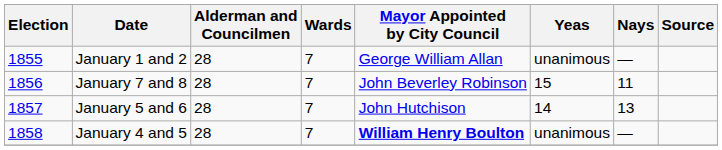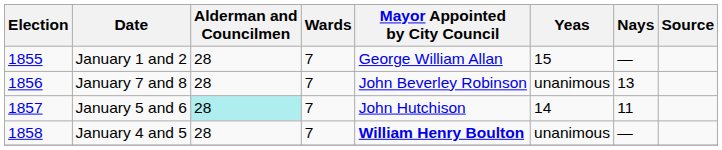January 1 and 2 | Yeas: unanimous -> 15
January 7 and 8 | Yeas: 15 -> unanimous
January 7 and 8 | Nays: 11 -> 13
January 5 and 6 | Alderman and Councilmen: no background -> paleturquoise background
January 5 and 6 | Nays: 13 -> 11
